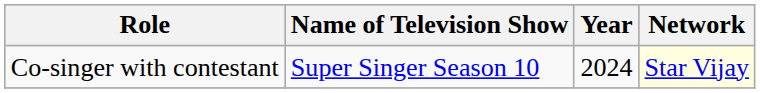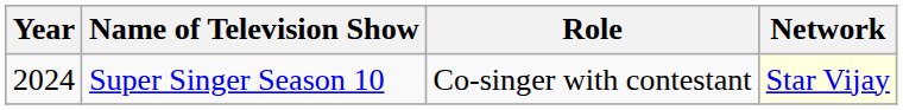columns swapped: Year <-> Role
